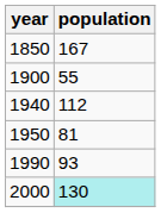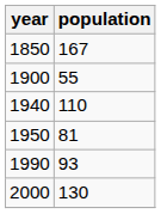1940 | population: 112 -> 110
2000 | population: paleturquoise background -> no background
